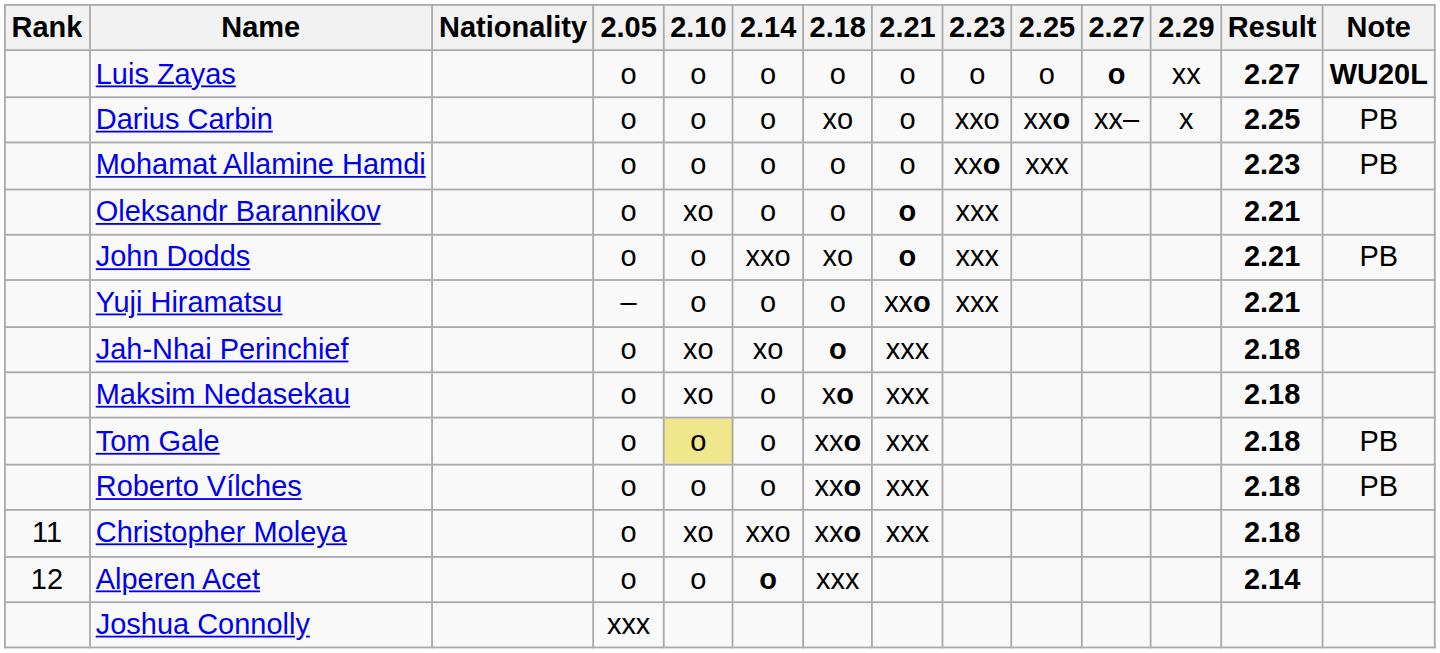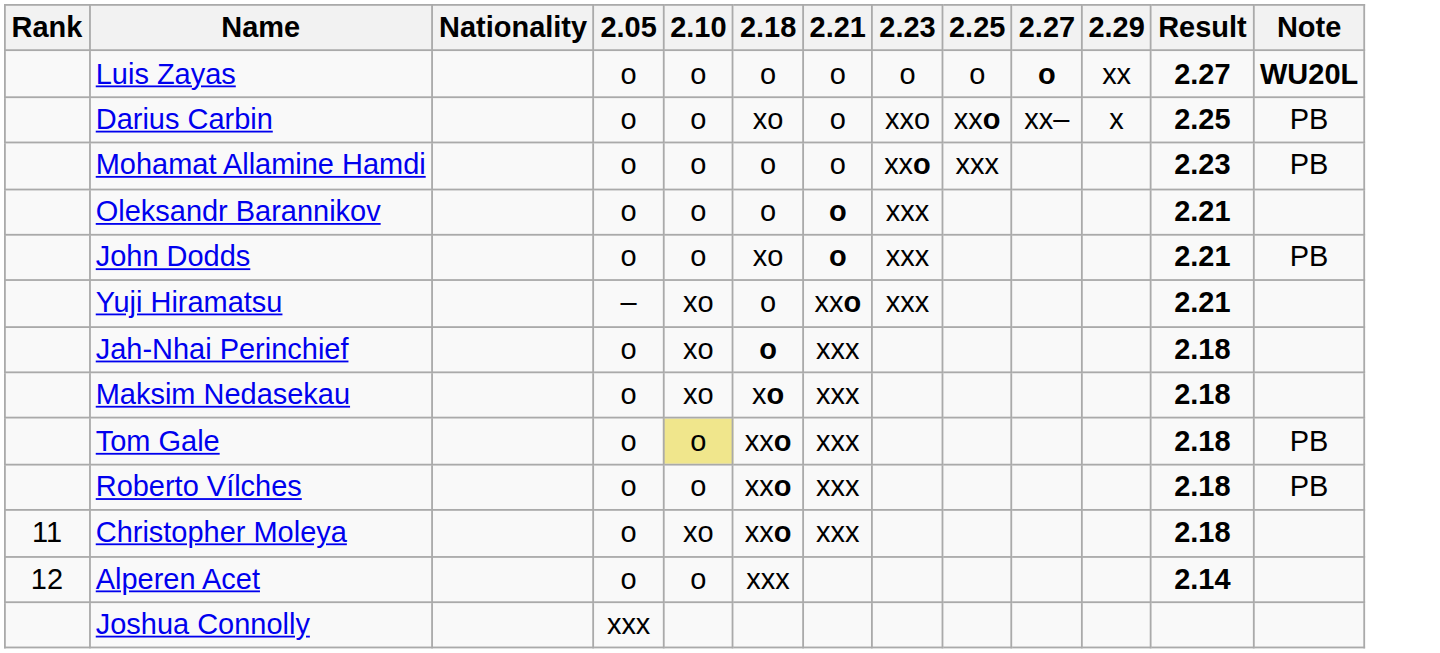- column: 2.14 | o | o | o | o | xxo | o | xo | o | o | o | xxo | o
Oleksandr Barannikov | 2.10: xo -> o
Yuji Hiramatsu | 2.10: o -> xo
